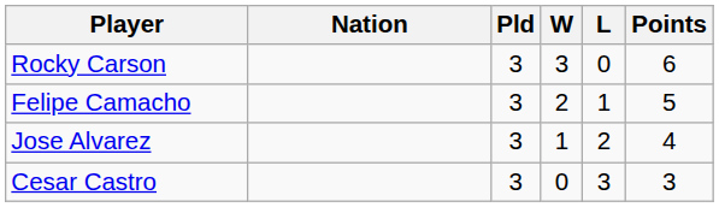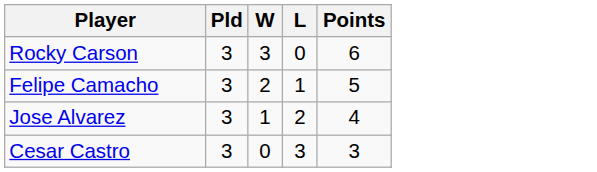- column: Nation
